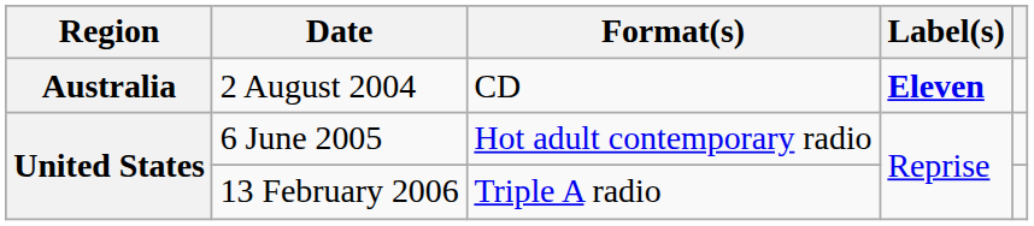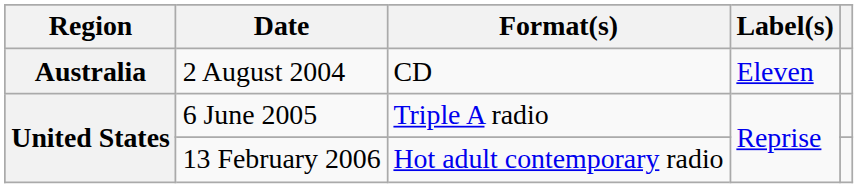2 August 2004 | Label(s): bold -> normal
6 June 2005 | Format(s): Hot adult contemporary radio -> Triple A radio
13 February 2006 | Format(s): Triple A radio -> Hot adult contemporary radio
